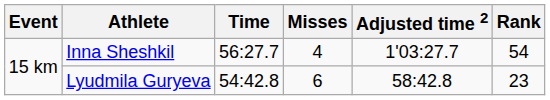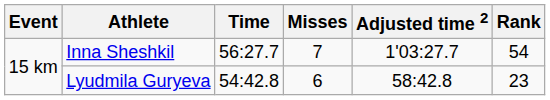Inna Sheshkil | Misses: 4 -> 7
